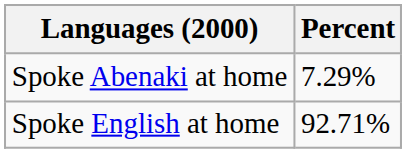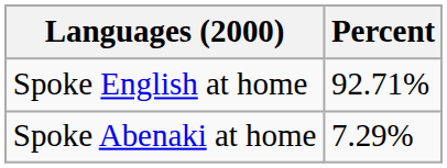rows swapped: Spoke English at home <-> Spoke Abenaki at home
